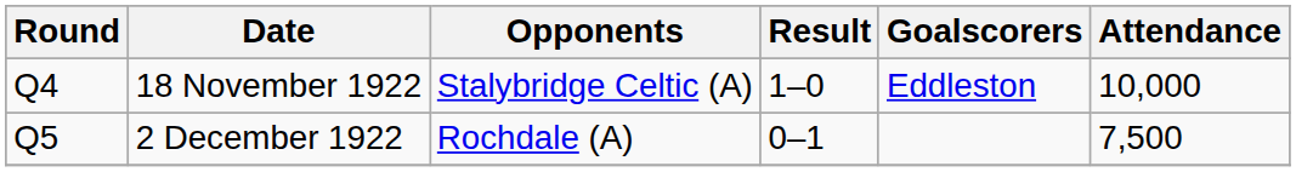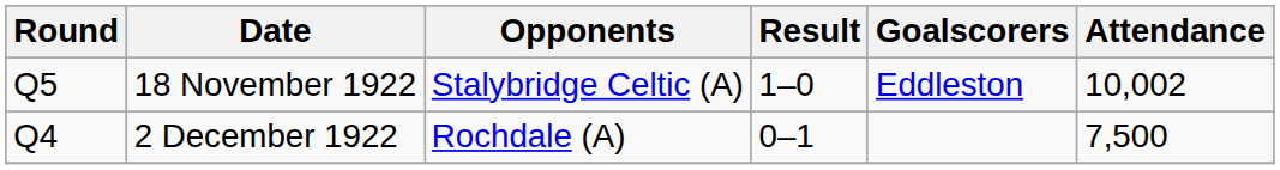18 November 1922 | Round: Q4 -> Q5
18 November 1922 | Attendance: 10,000 -> 10,002
2 December 1922 | Round: Q5 -> Q4
